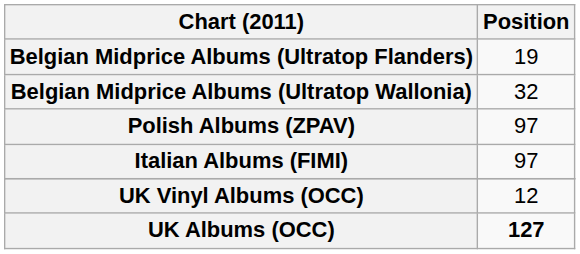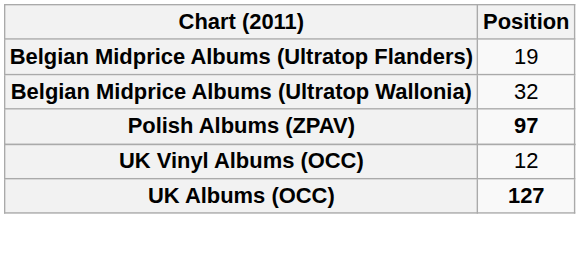Polish Albums (ZPAV) | Position: normal -> bold
- row: Italian Albums (FIMI) | 97
